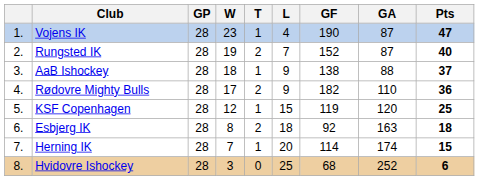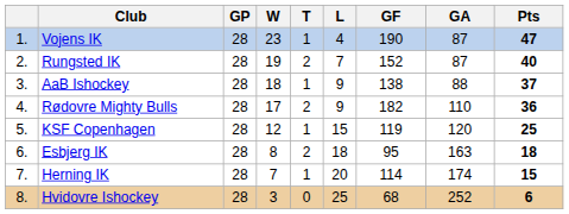Esbjerg IK | GF: 92 -> 95
